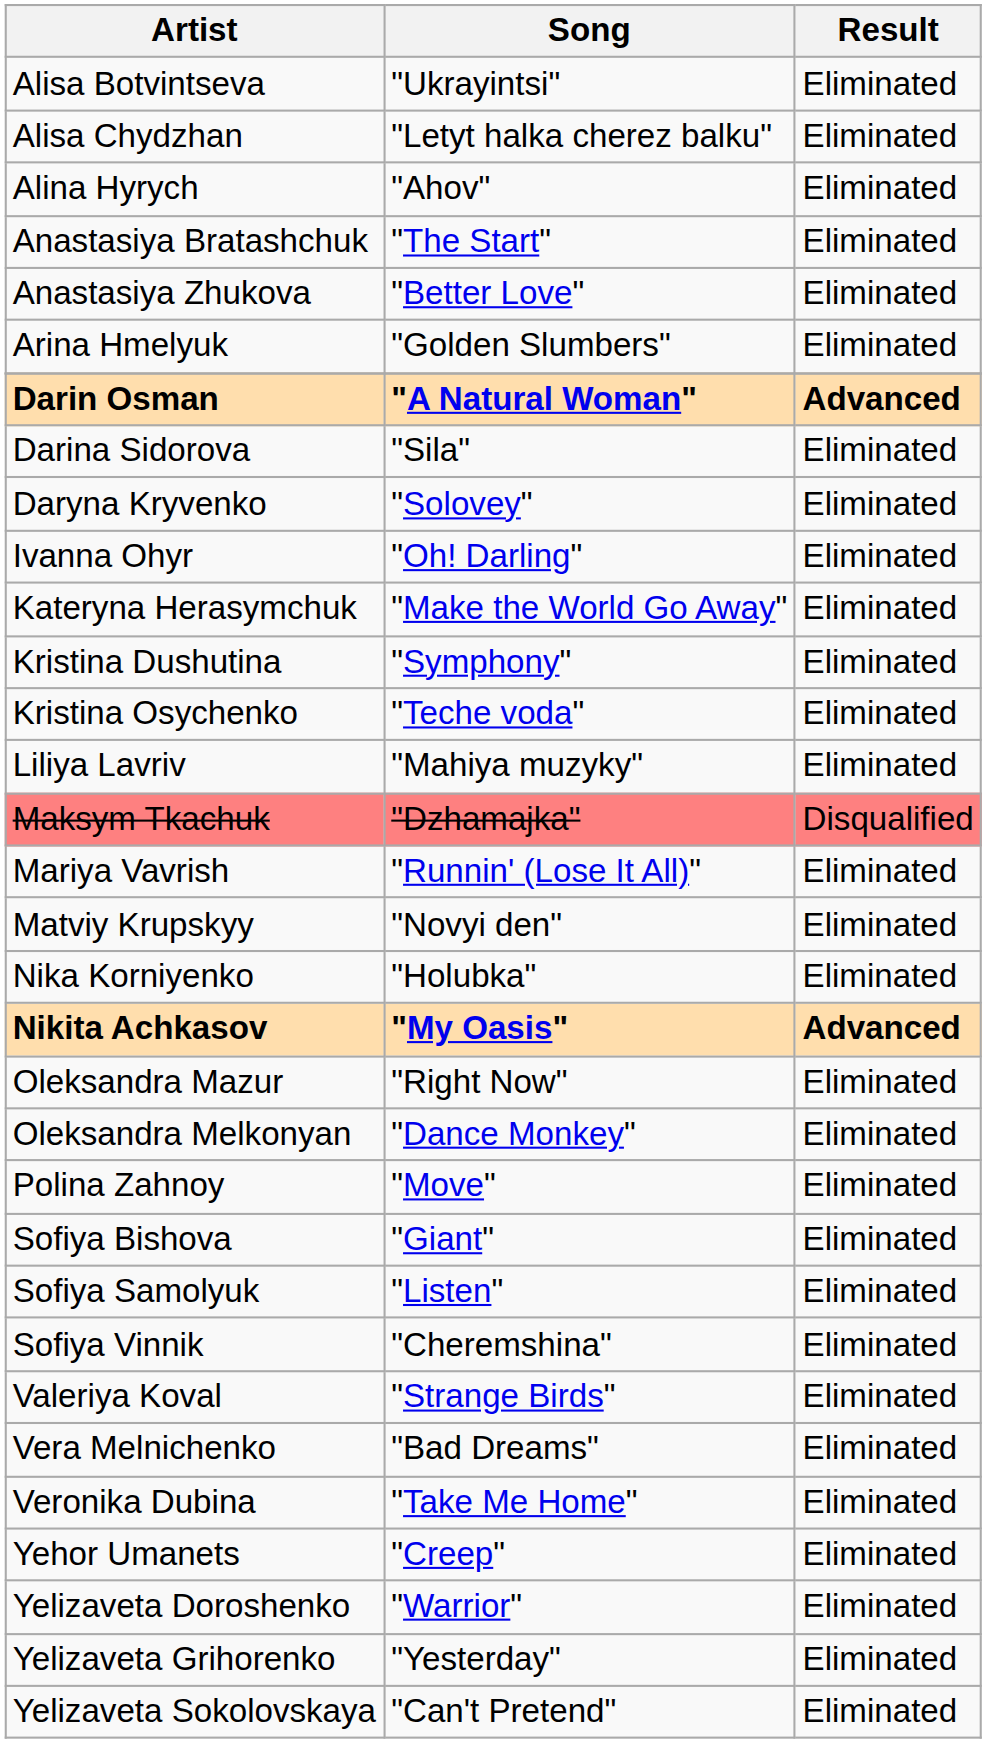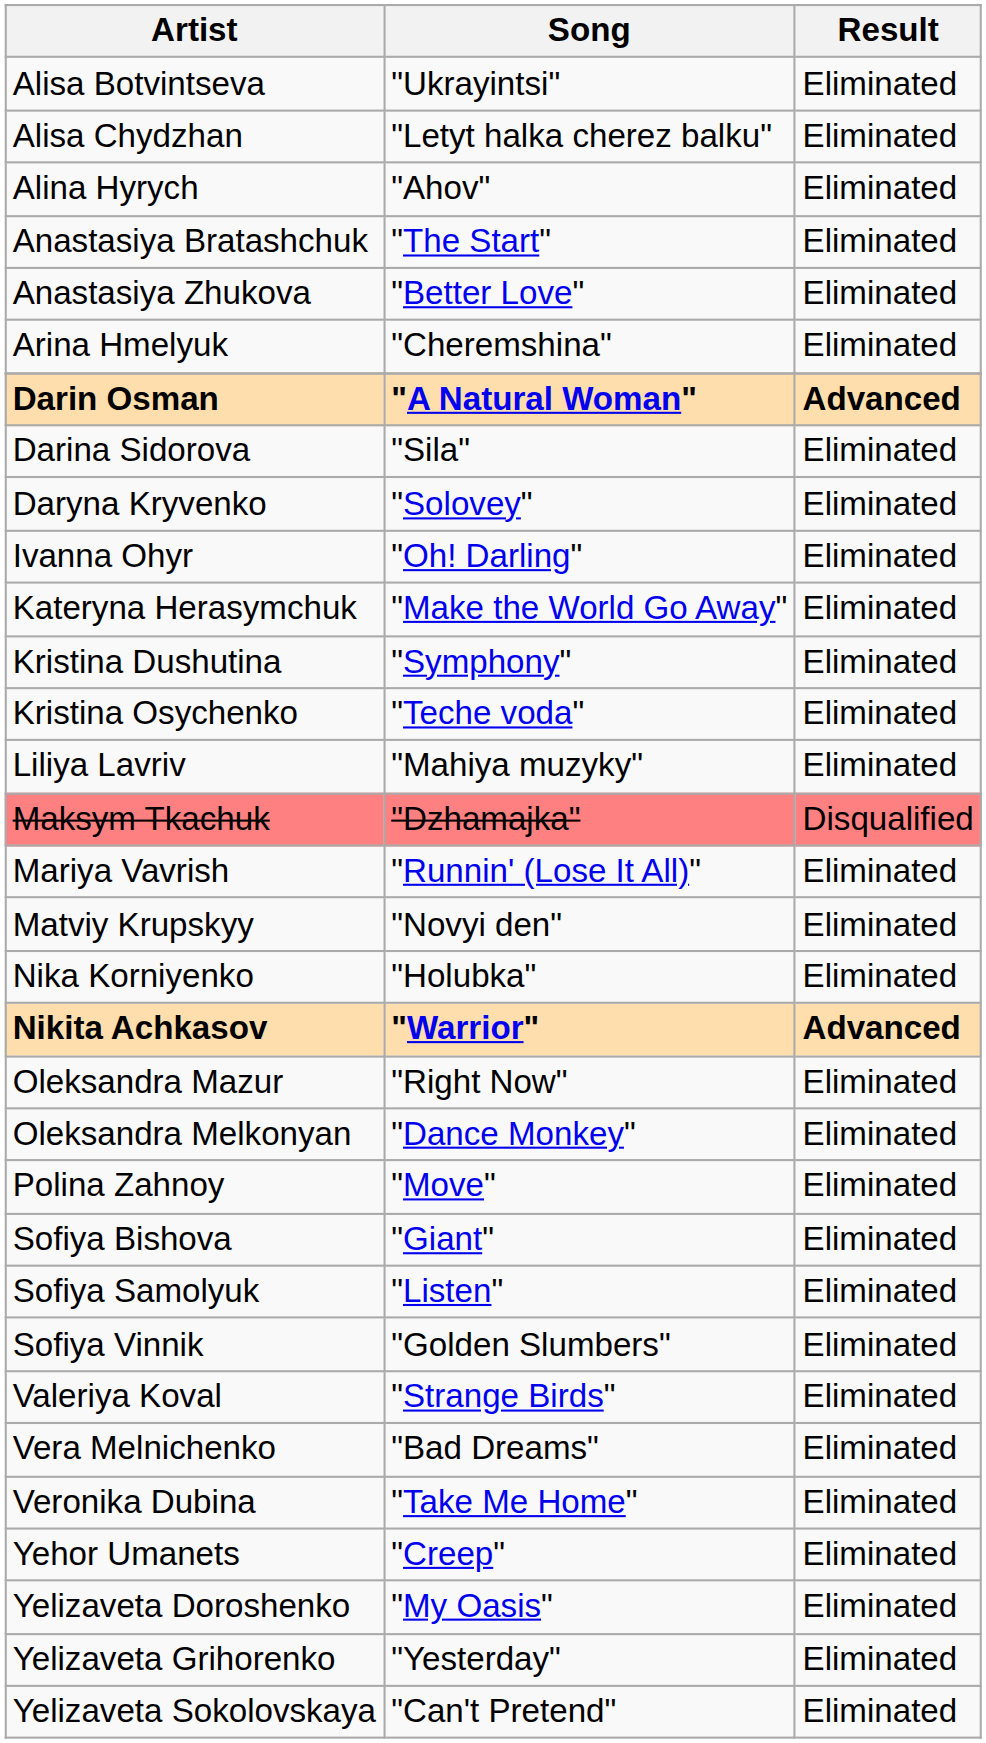Arina Hmelyuk | Song: "Golden Slumbers" -> "Cheremshina"
Nikita Achkasov | Song: "My Oasis" -> "Warrior"
Sofiya Vinnik | Song: "Cheremshina" -> "Golden Slumbers"
Yelizaveta Doroshenko | Song: "Warrior" -> "My Oasis"
